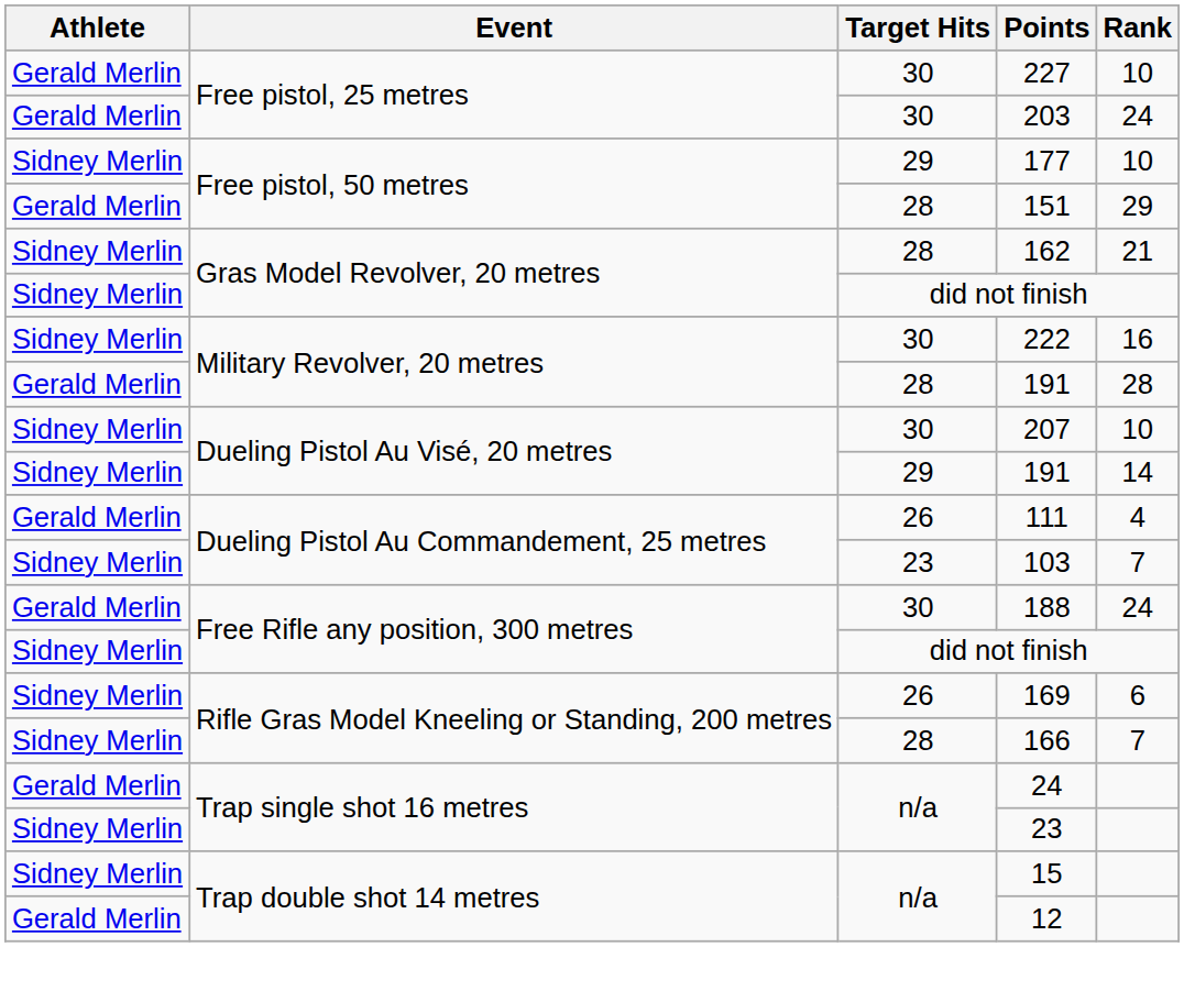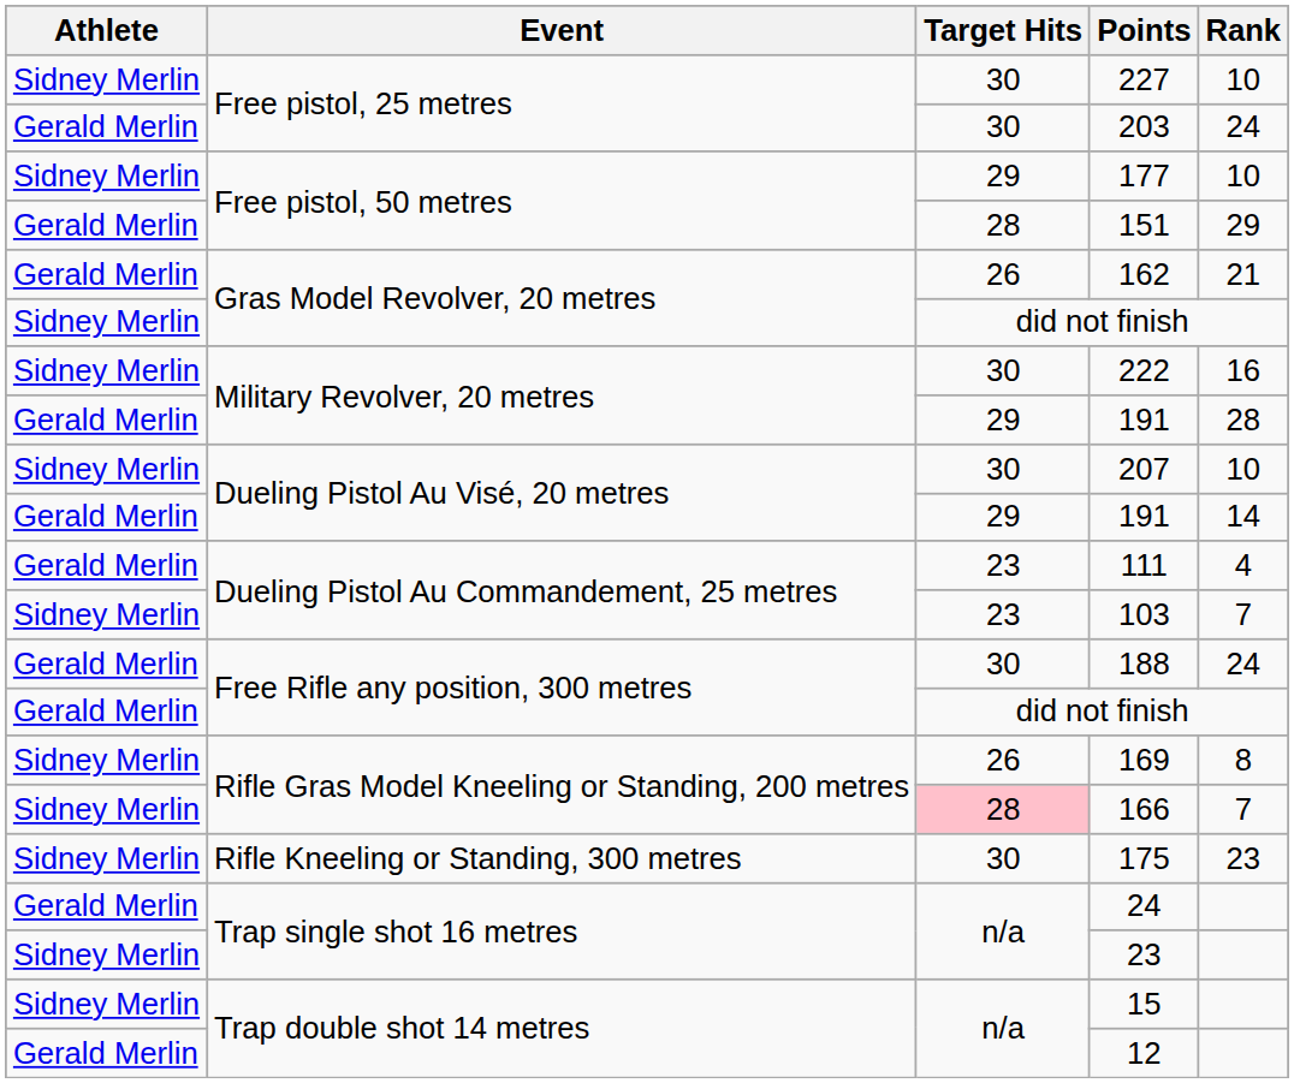227 | Athlete: Gerald Merlin -> Sidney Merlin
162 | Athlete: Sidney Merlin -> Gerald Merlin
162 | Target Hits: 28 -> 26
Military Revolver, 20 metres / 191 | Target Hits: 28 -> 29
Dueling Pistol Au Visé, 20 metres / 191 | Athlete: Sidney Merlin -> Gerald Merlin
111 | Target Hits: 26 -> 23
Free Rifle any position, 300 metres / did not finish | Athlete: Sidney Merlin -> Gerald Merlin
169 | Rank: 6 -> 8
166 | Target Hits: no background -> pink background
+ row: Sidney Merlin | Rifle Kneeling or Standing, 300 metres | 30 | 175 | 23
